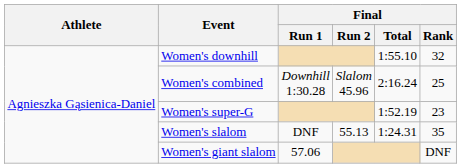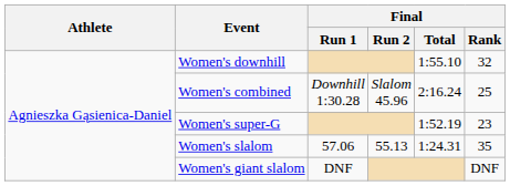Women's slalom | Final / Run 1: DNF -> 57.06
Women's giant slalom | Final / Run 1: 57.06 -> DNF
